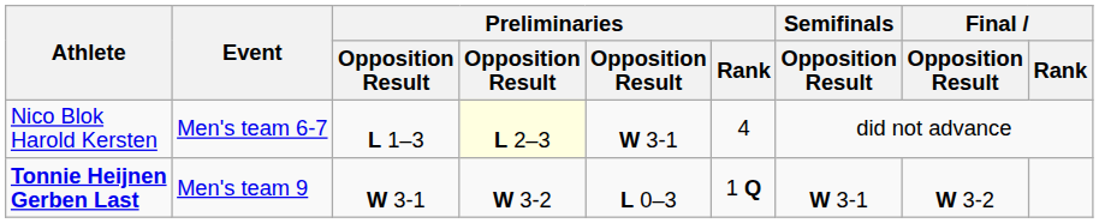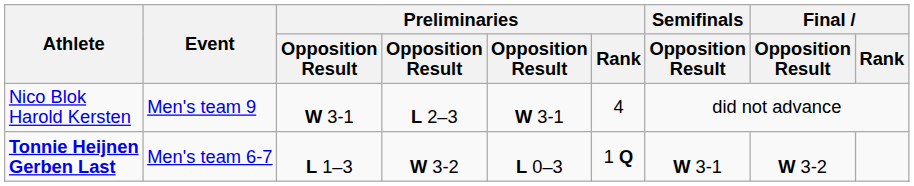Nico Blok Harold Kersten | Event: Men's team 6-7 -> Men's team 9
Nico Blok Harold Kersten | column 3: L 1–3 -> W 3-1
Nico Blok Harold Kersten | column 4: lightyellow background -> no background
Tonnie Heijnen Gerben Last | Event: Men's team 9 -> Men's team 6-7
Tonnie Heijnen Gerben Last | column 3: W 3-1 -> L 1–3
